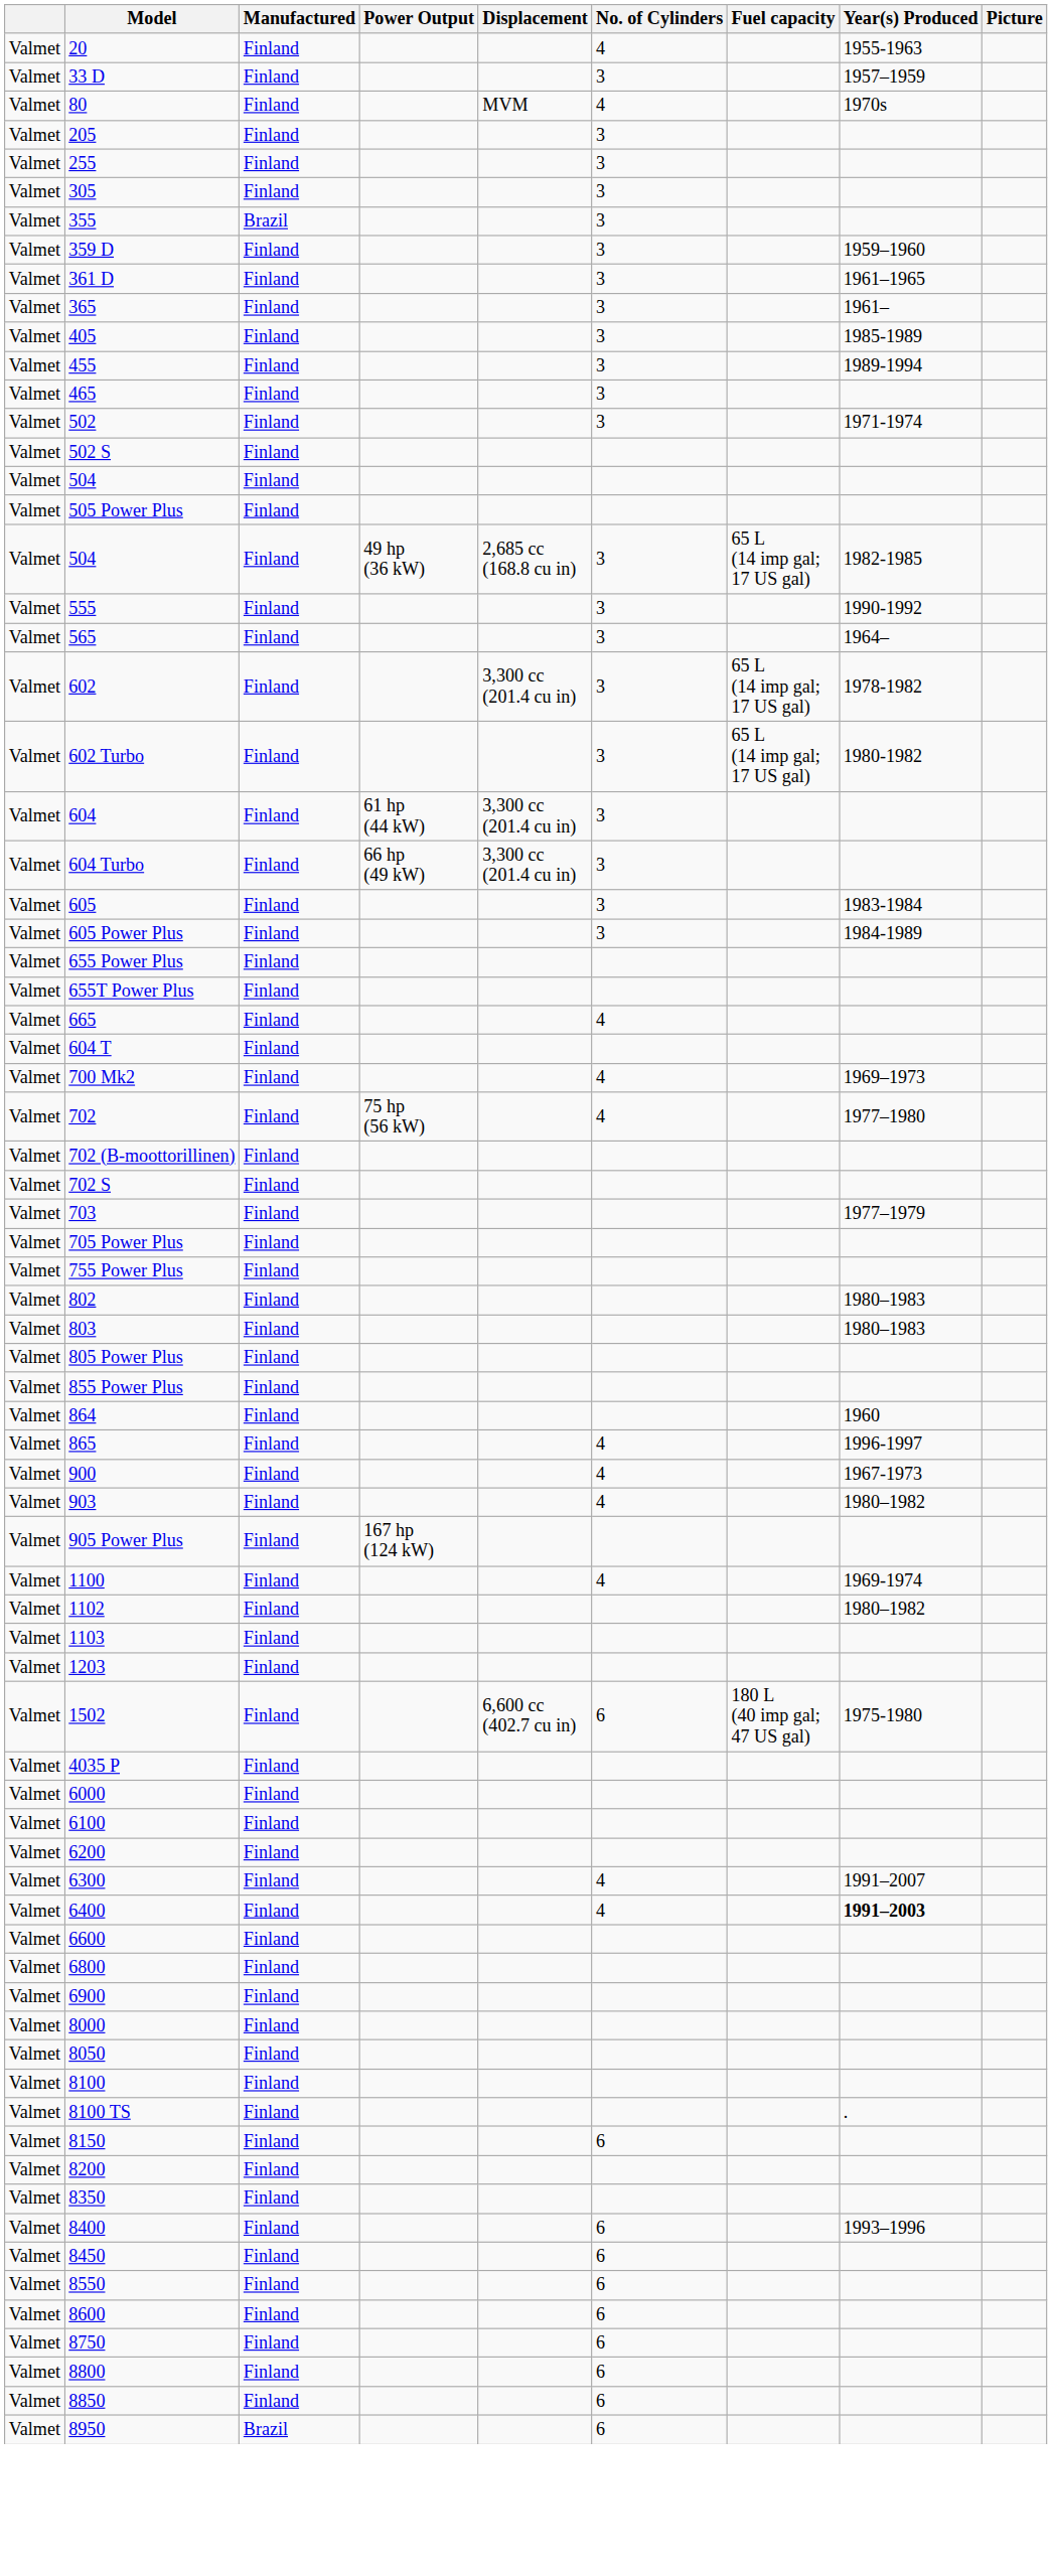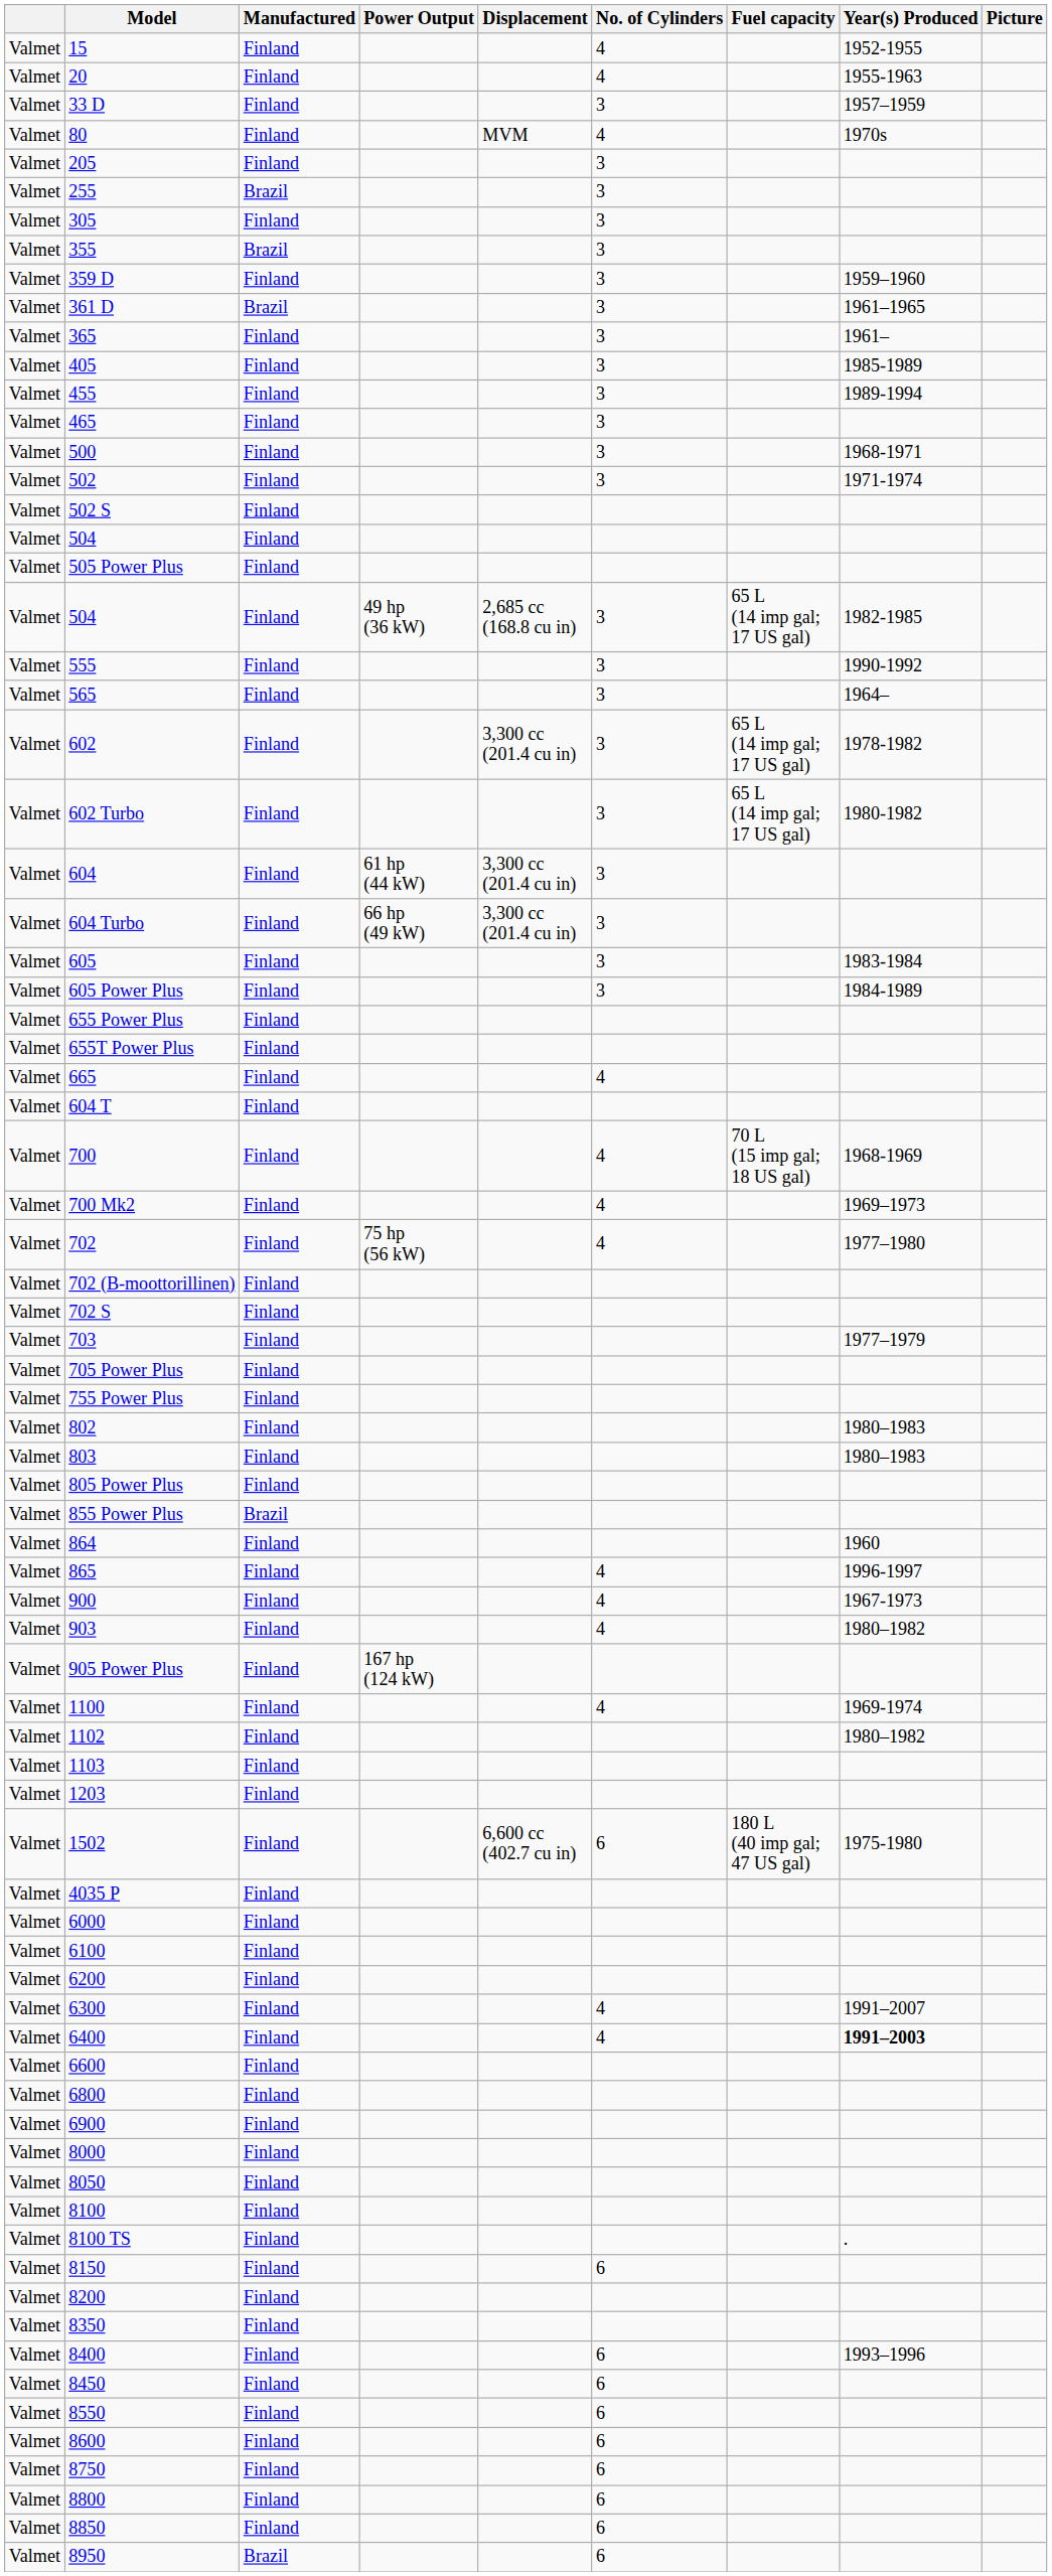+ row: Valmet | 15 | Finland | 4 | 1952-1955
255 | Manufactured: Finland -> Brazil
361 D | Manufactured: Finland -> Brazil
+ row: Valmet | 500 | Finland | 3 | 1968-1971
+ row: Valmet | 700 | Finland | 4 | 70 L (15 imp gal; 18 US gal) | 1968-1969
855 Power Plus | Manufactured: Finland -> Brazil
